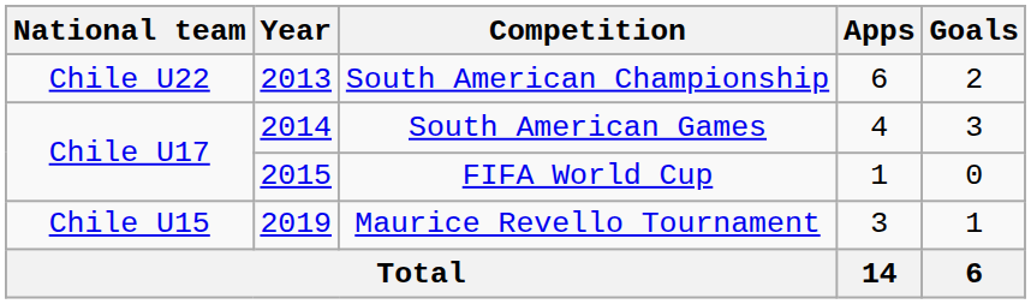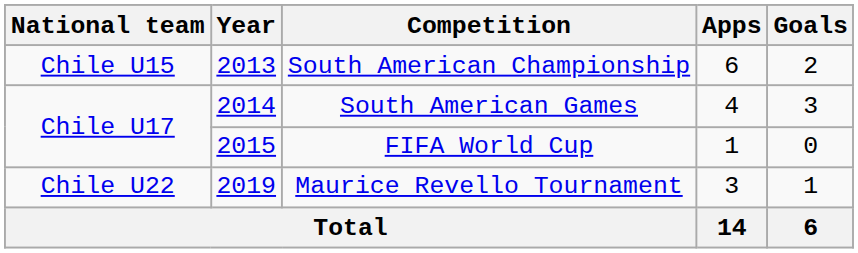South American Championship | National team: Chile U22 -> Chile U15
Maurice Revello Tournament | National team: Chile U15 -> Chile U22
